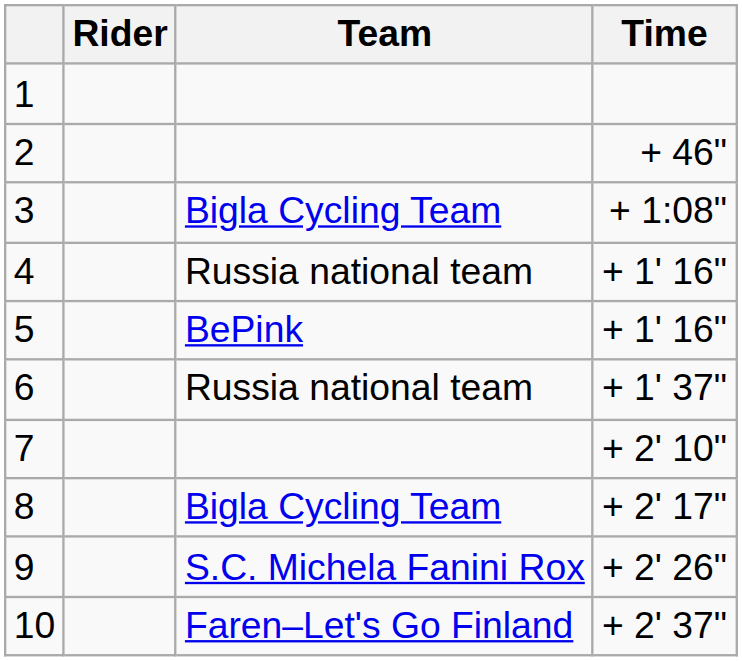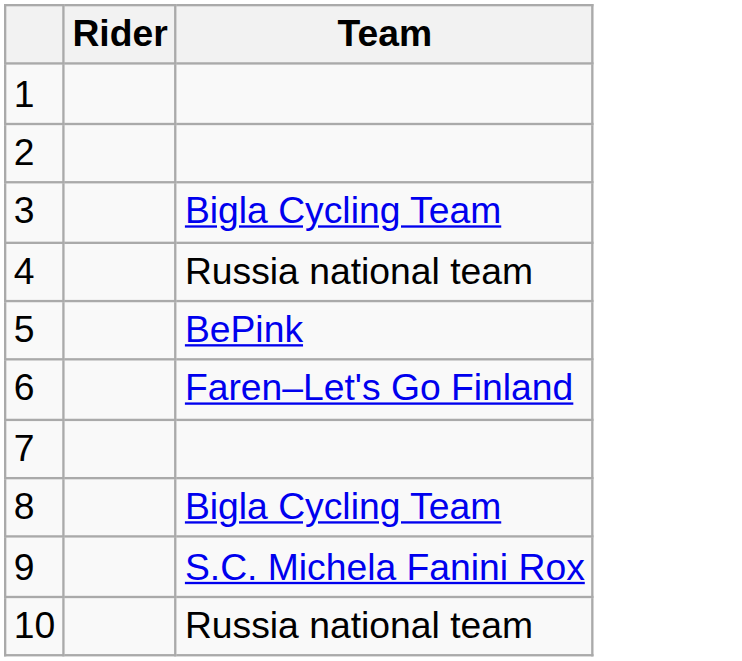- column: Time | + 46" | + 1:08" | + 1' 16" | + 1' 16" | + 1' 37" | + 2' 10" | + 2' 17" | + 2' 26" | + 2' 37"
6 | Team: Russia national team -> Faren–Let's Go Finland
10 | Team: Faren–Let's Go Finland -> Russia national team
